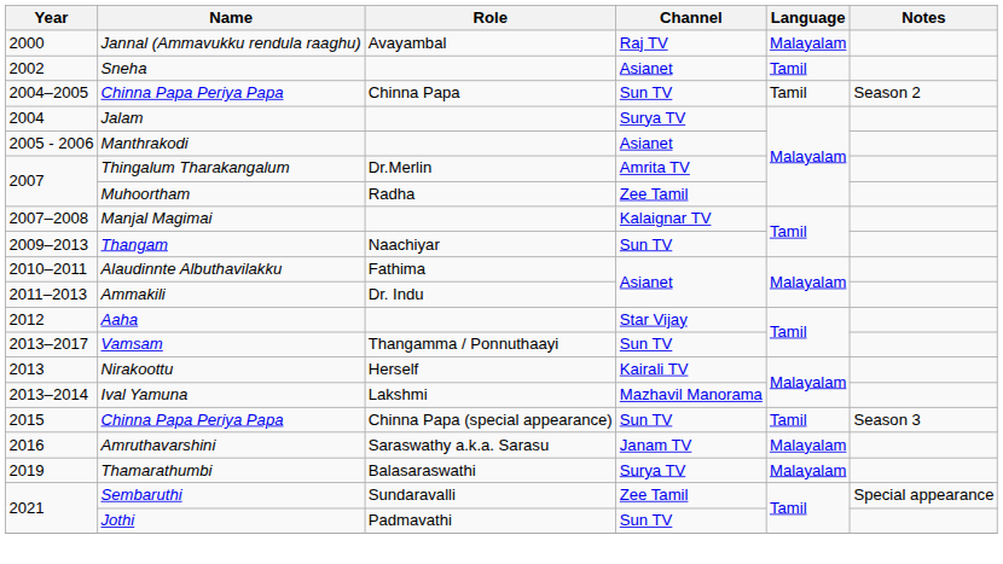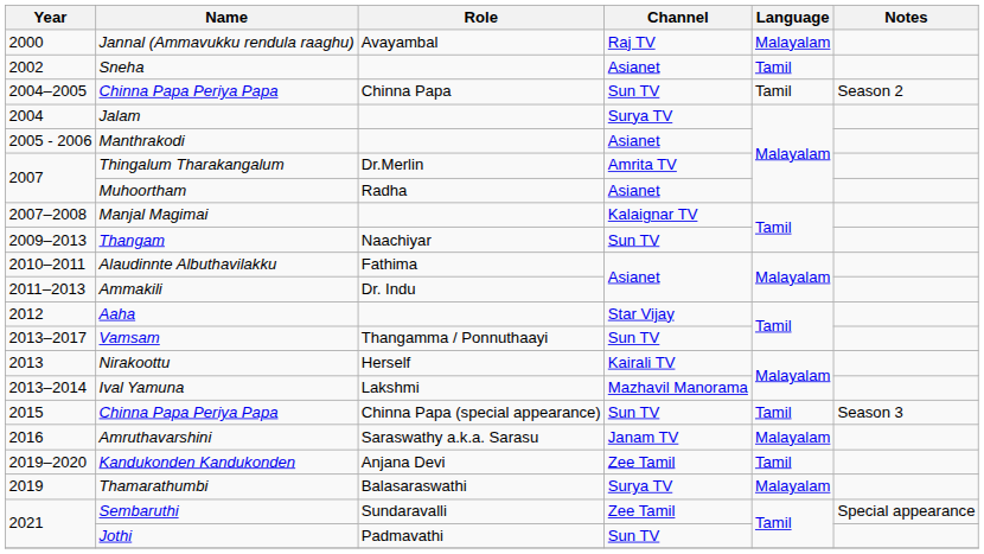Muhoortham | Channel: Zee Tamil -> Asianet
+ row: 2019–2020 | Kandukonden Kandukonden | Anjana Devi | Zee Tamil | Tamil
